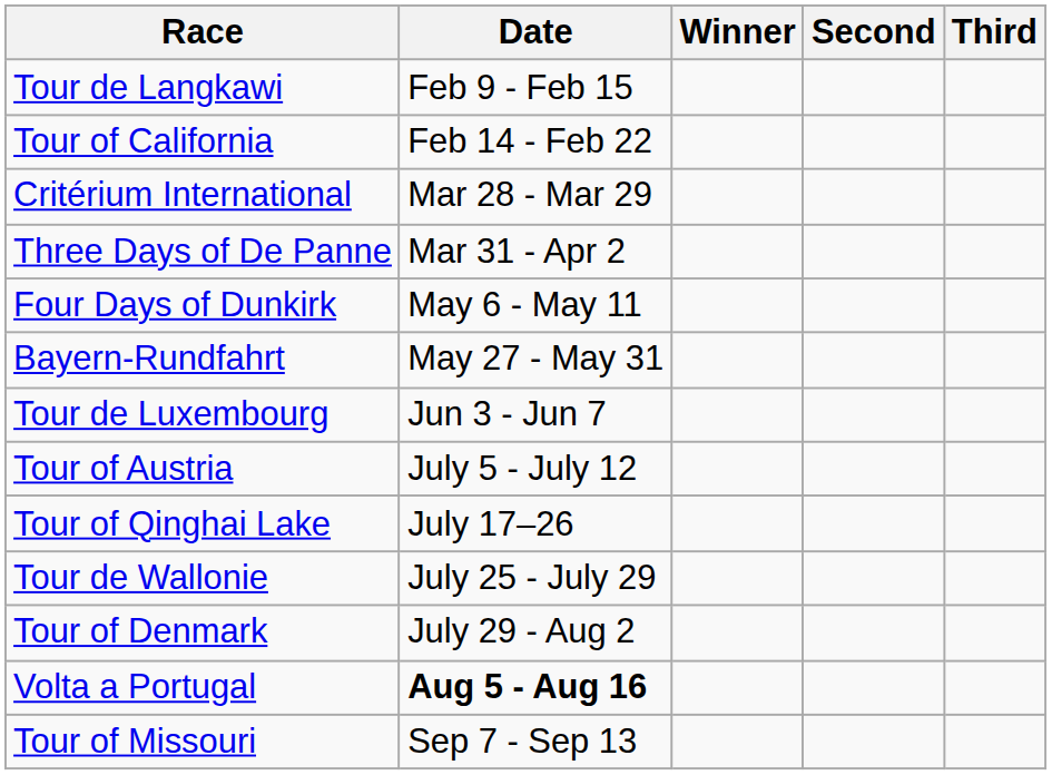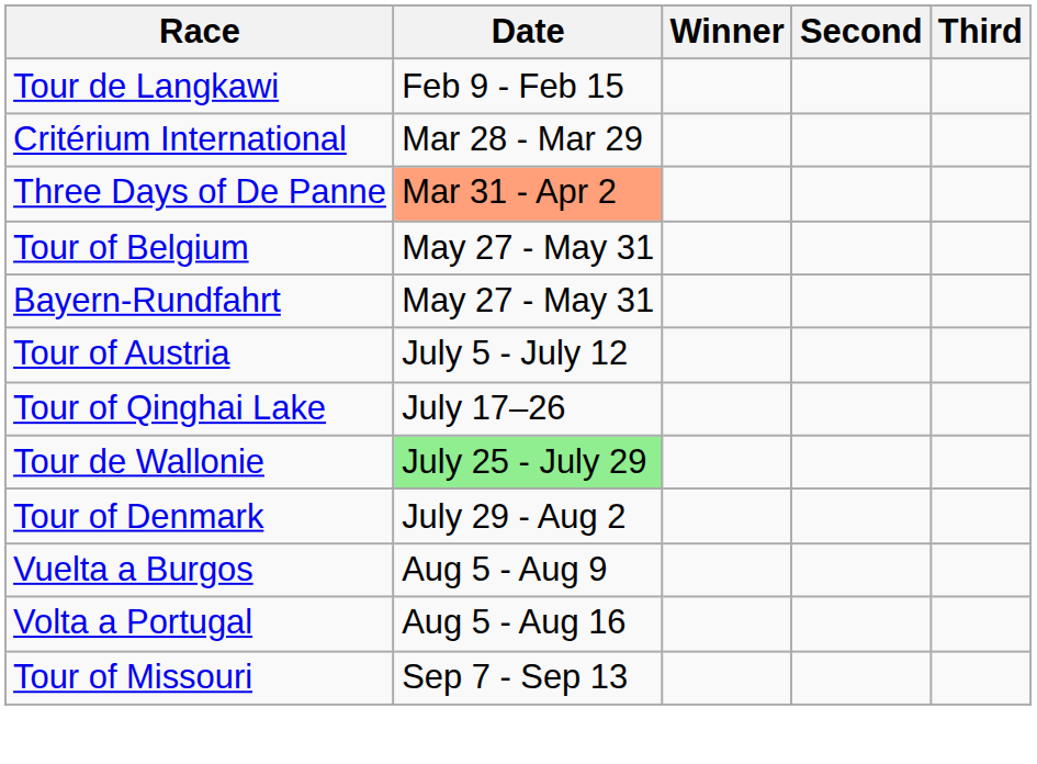- row: Tour of California | Feb 14 - Feb 22
Three Days of De Panne | Date: no background -> lightsalmon background
- row: Four Days of Dunkirk | May 6 - May 11
+ row: Tour of Belgium | May 27 - May 31
- row: Tour de Luxembourg | Jun 3 - Jun 7
Tour de Wallonie | Date: no background -> lightgreen background
+ row: Vuelta a Burgos | Aug 5 - Aug 9
Volta a Portugal | Date: bold -> normal
